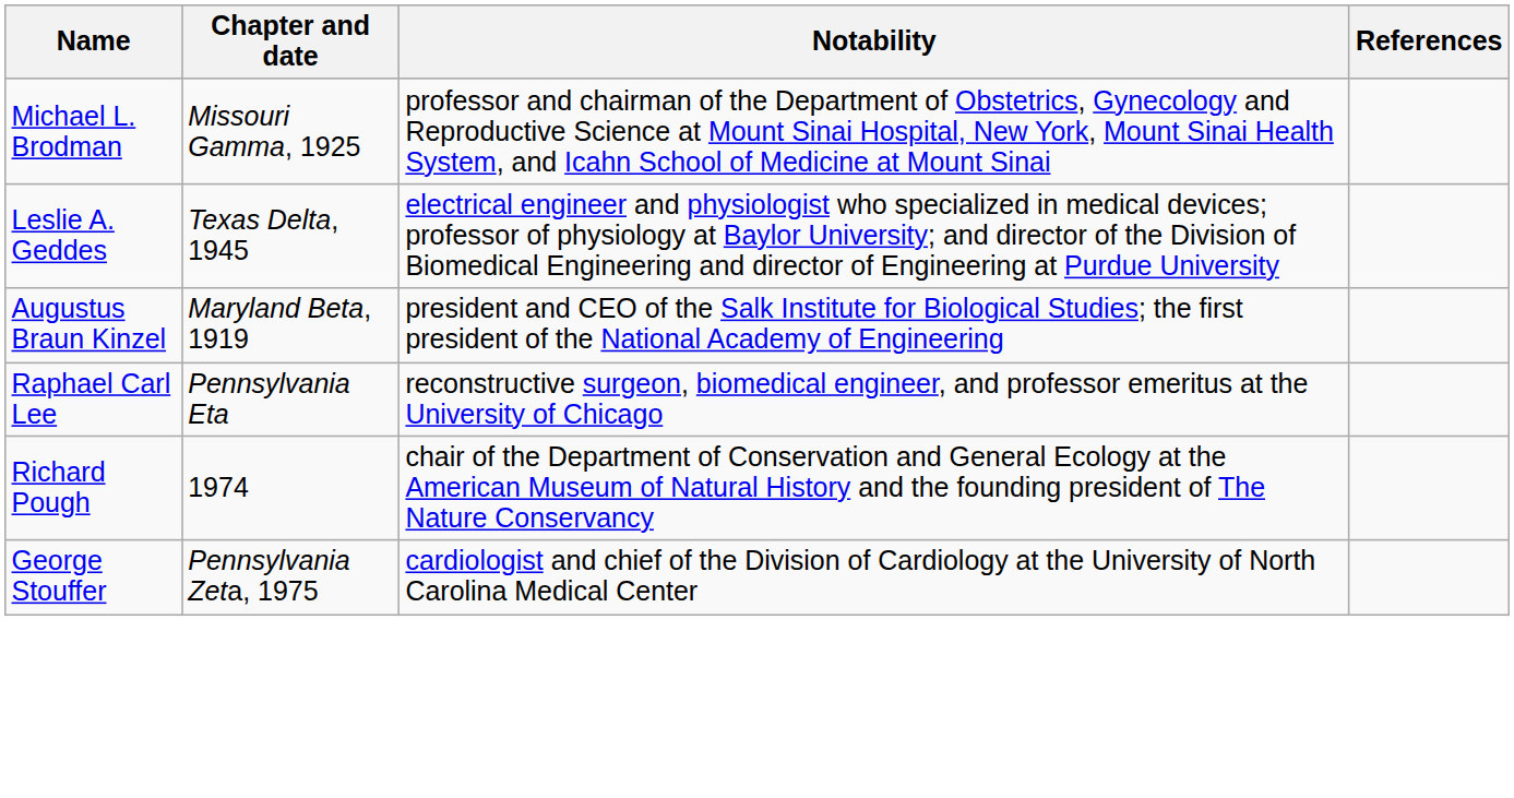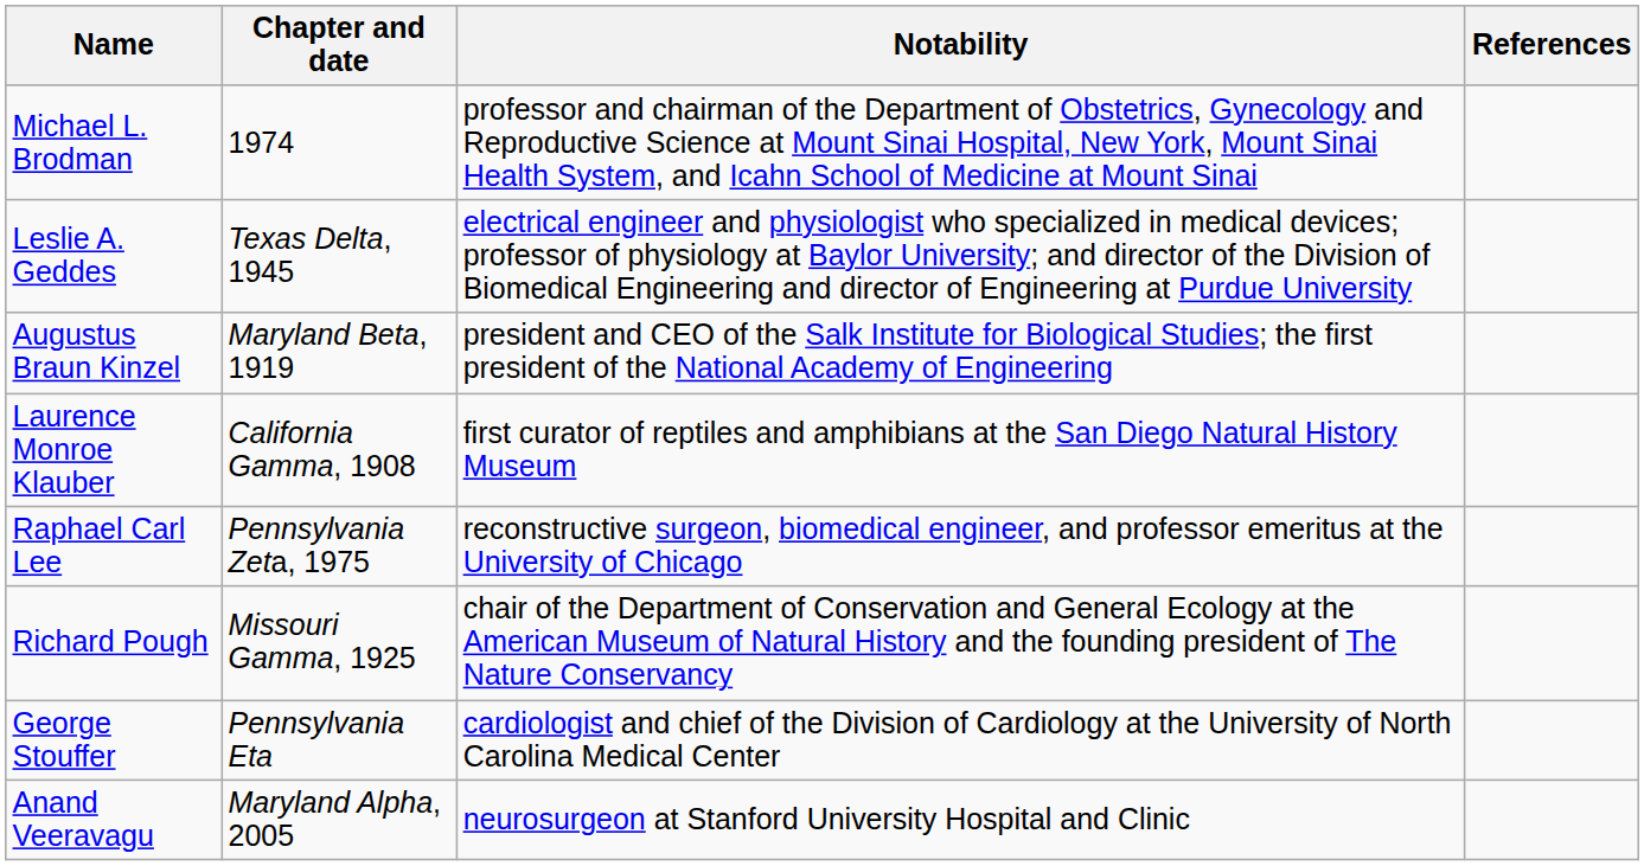Michael L. Brodman | Chapter and date: Missouri Gamma, 1925 -> 1974
+ row: Laurence Monroe Klauber | California Gamma, 1908 | first curator of reptiles and amphibians at the San Diego Natural History Museum
Raphael Carl Lee | Chapter and date: Pennsylvania Eta -> Pennsylvania Zeta, 1975
Richard Pough | Chapter and date: 1974 -> Missouri Gamma, 1925
George Stouffer | Chapter and date: Pennsylvania Zeta, 1975 -> Pennsylvania Eta
+ row: Anand Veeravagu | Maryland Alpha, 2005 | neurosurgeon at Stanford University Hospital and Clinic
